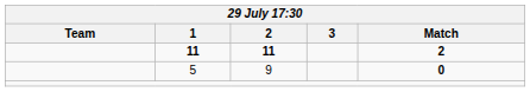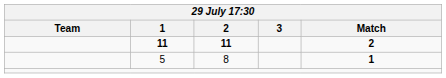5 | 2: 9 -> 8
5 | Match: 0 -> 1
